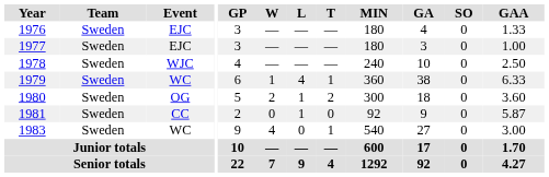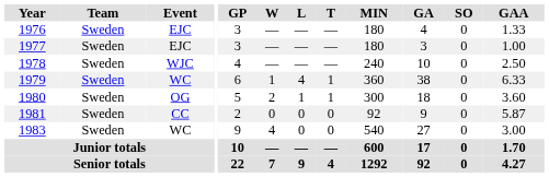1980 | T: 2 -> 1
1981 | L: 1 -> 0
1983 | T: 1 -> 0
